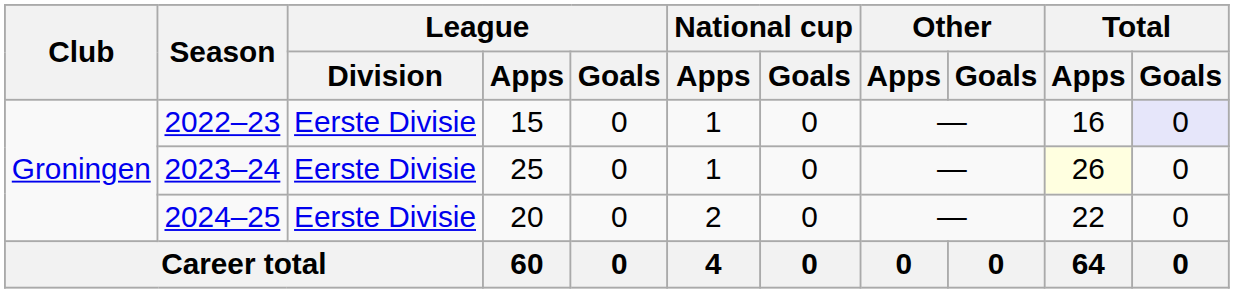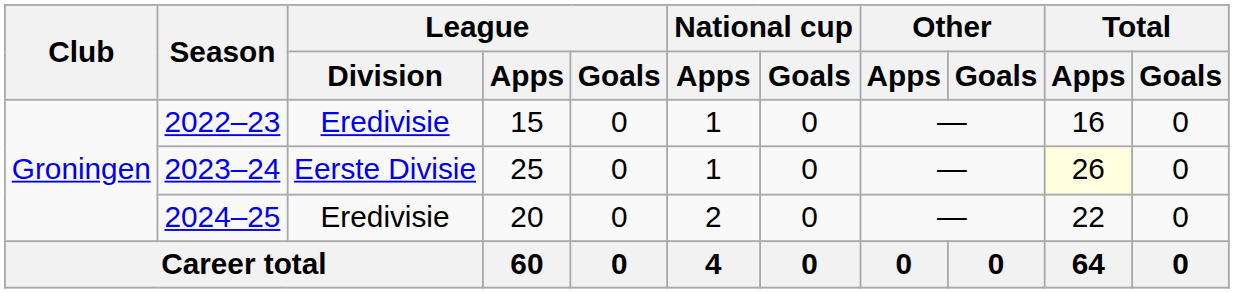2022–23 | League / Division: Eerste Divisie -> Eredivisie
2022–23 | Total / Goals: lavender background -> no background
2024–25 | League / Division: Eerste Divisie -> Eredivisie
